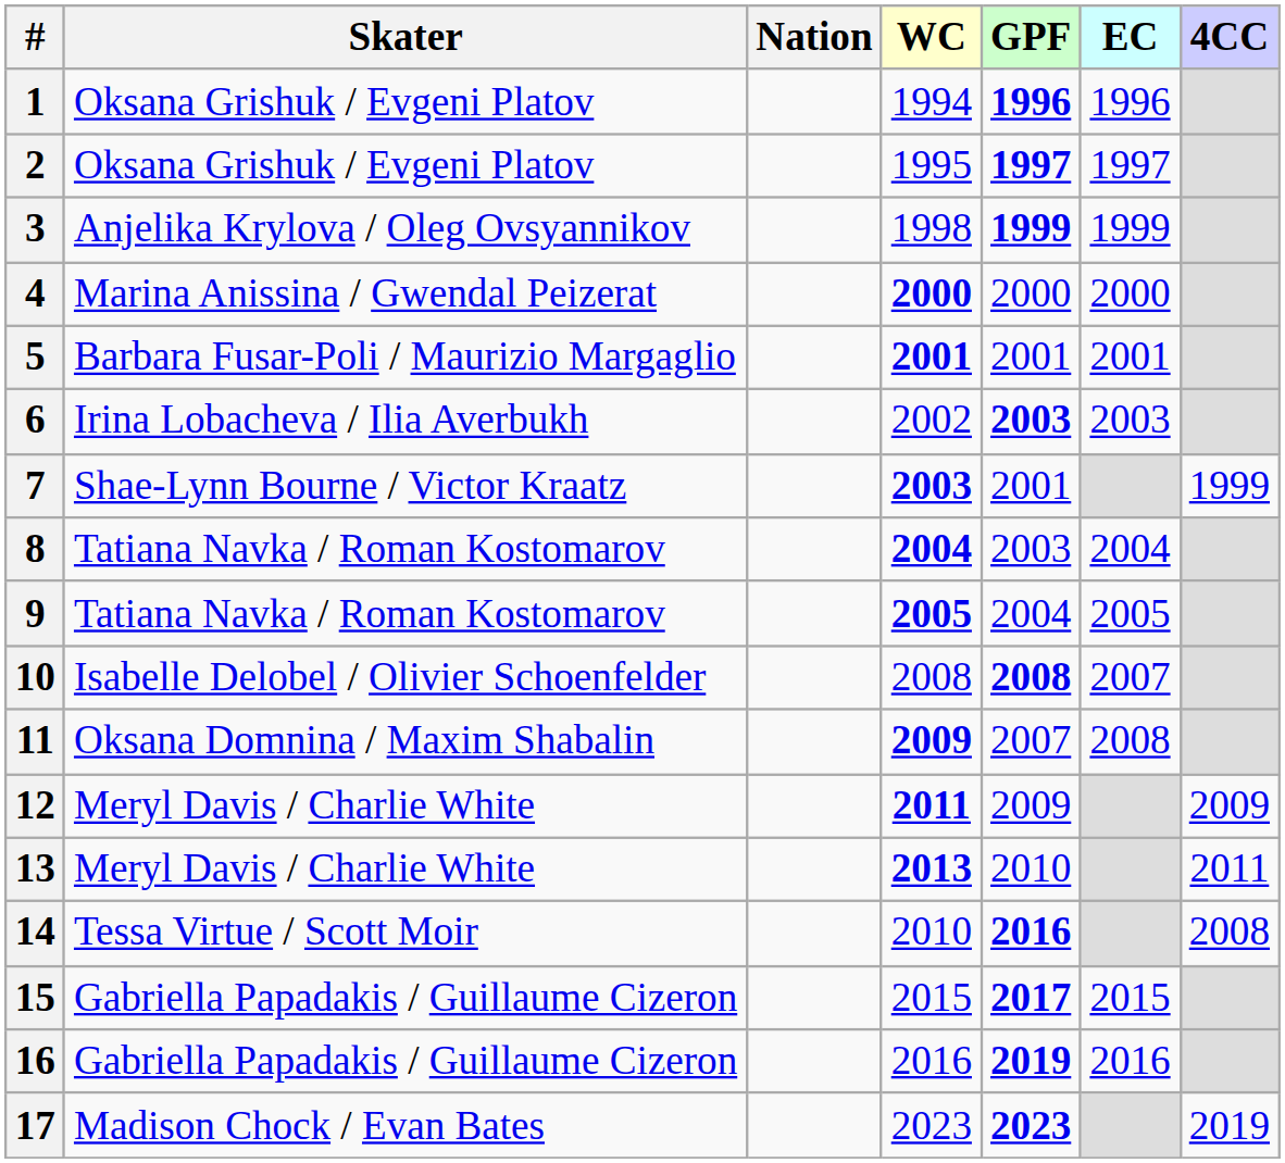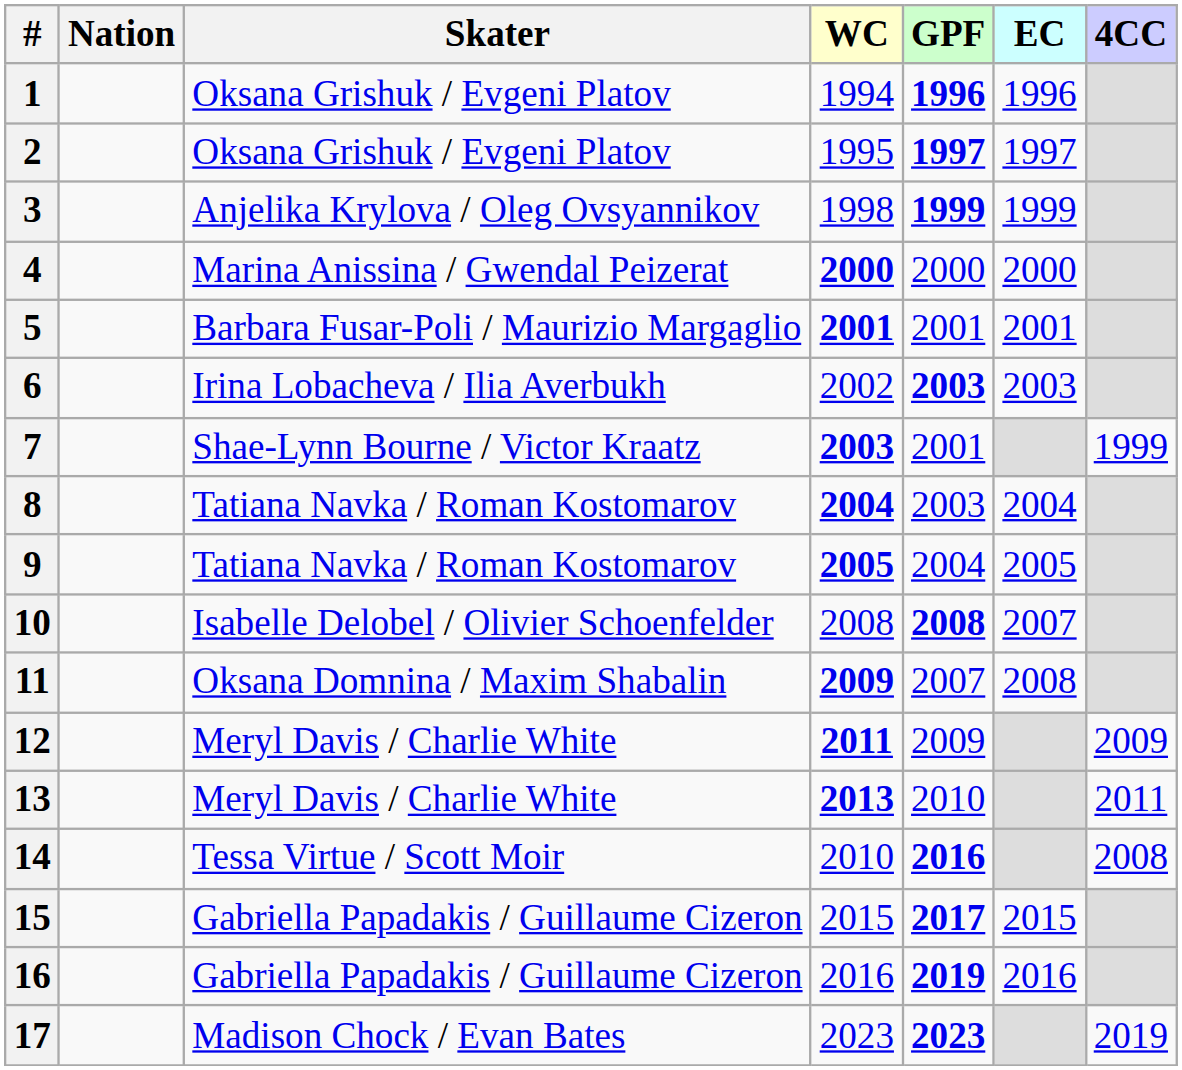columns swapped: Skater <-> Nation
